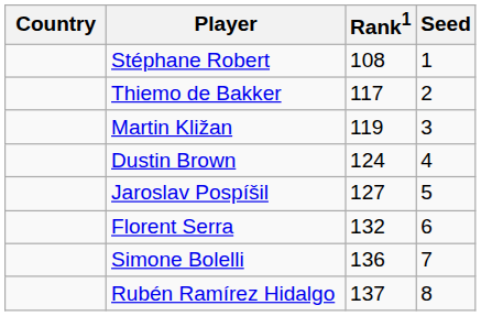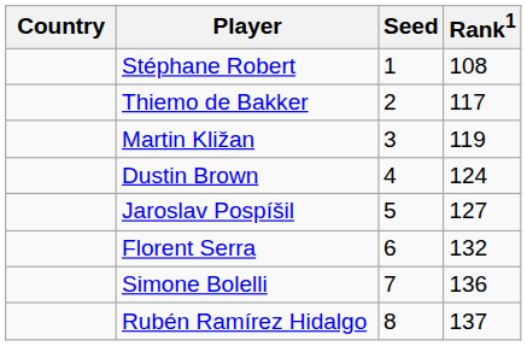columns swapped: Rank1 <-> Seed
